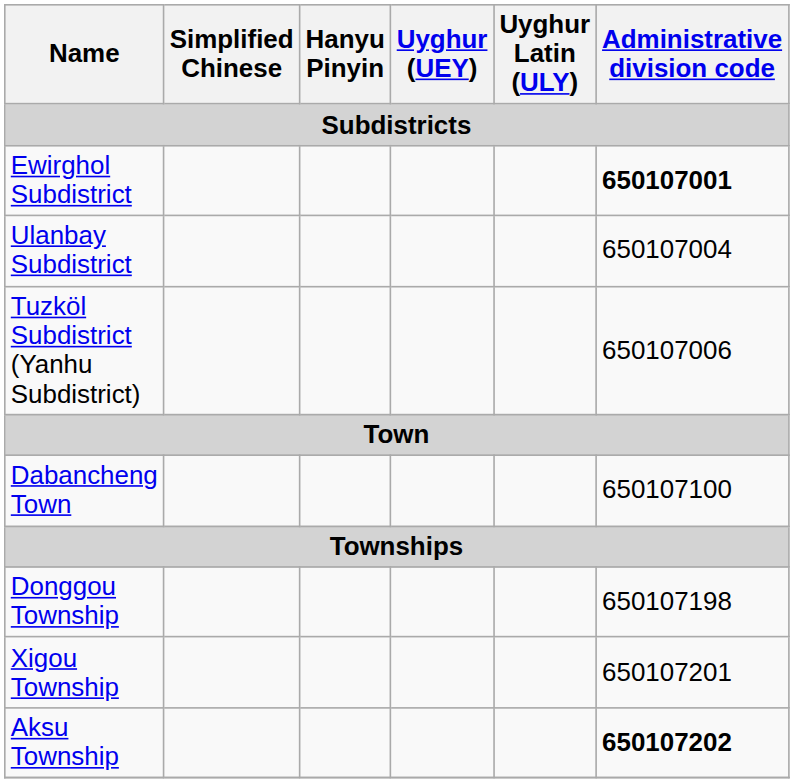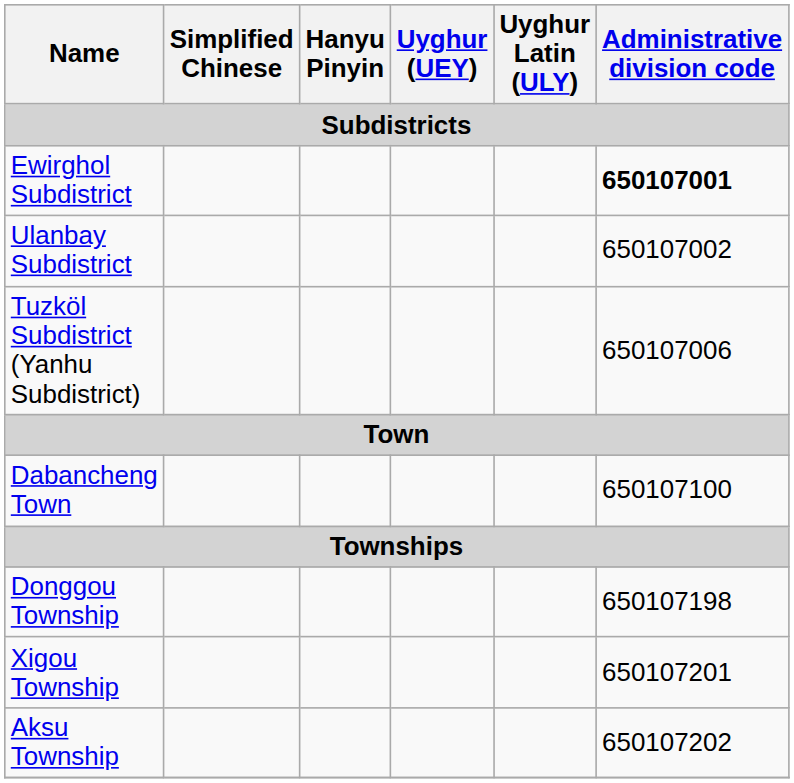Ulanbay Subdistrict | Administrative division code: 650107004 -> 650107002
Aksu Township | Administrative division code: bold -> normal
